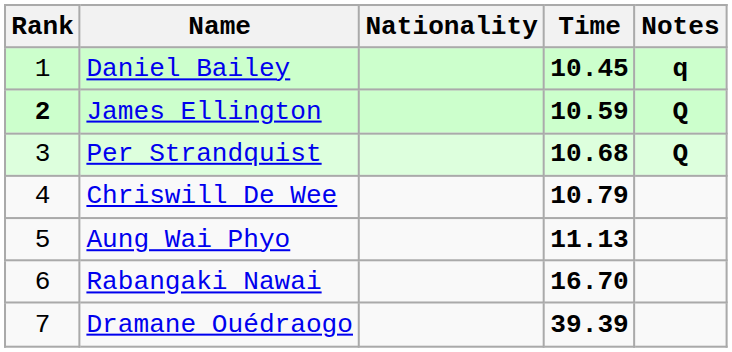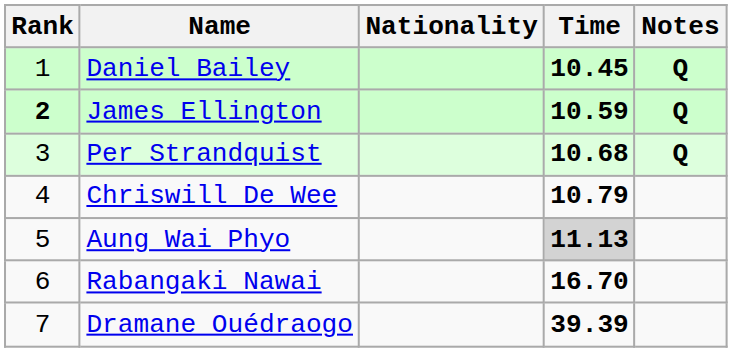Daniel Bailey | Notes: q -> Q
Aung Wai Phyo | Time: no background -> lightgrey background
